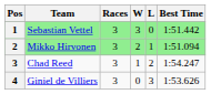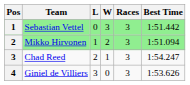columns swapped: Races <-> L
